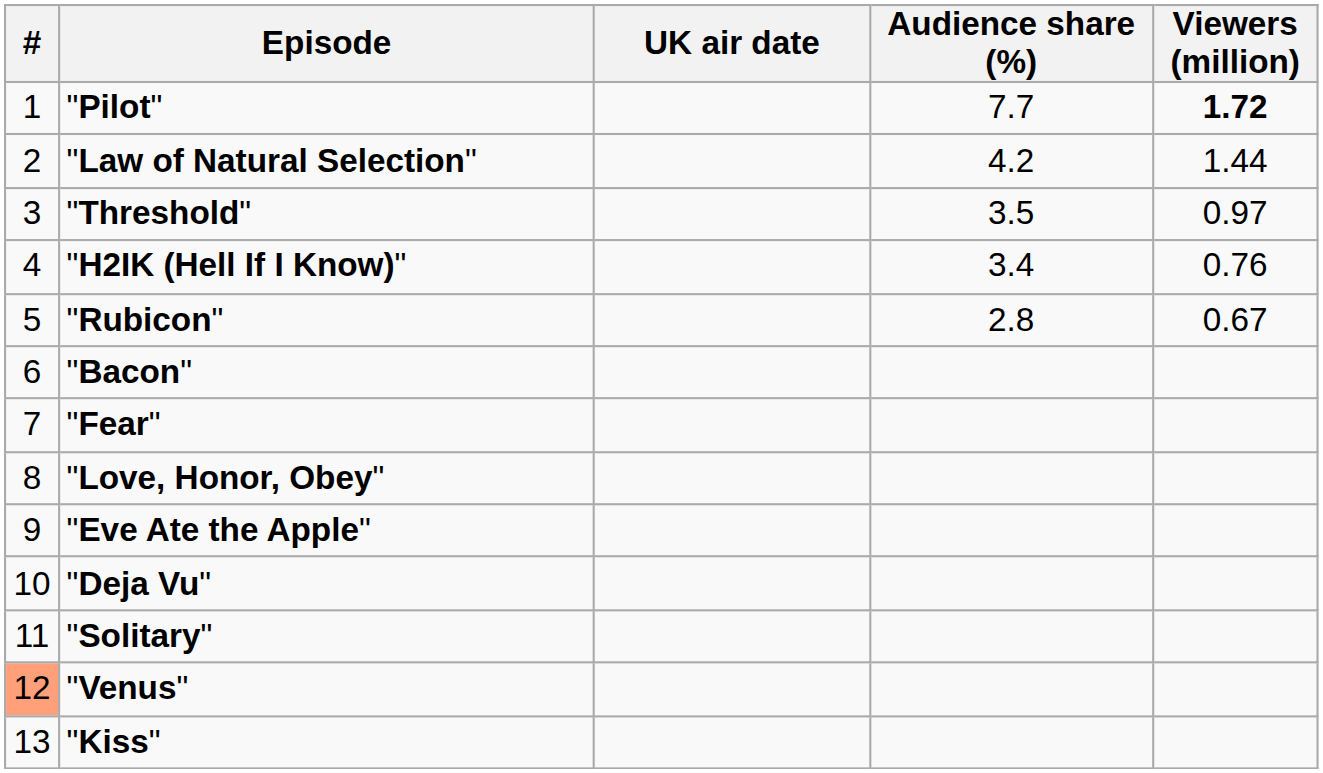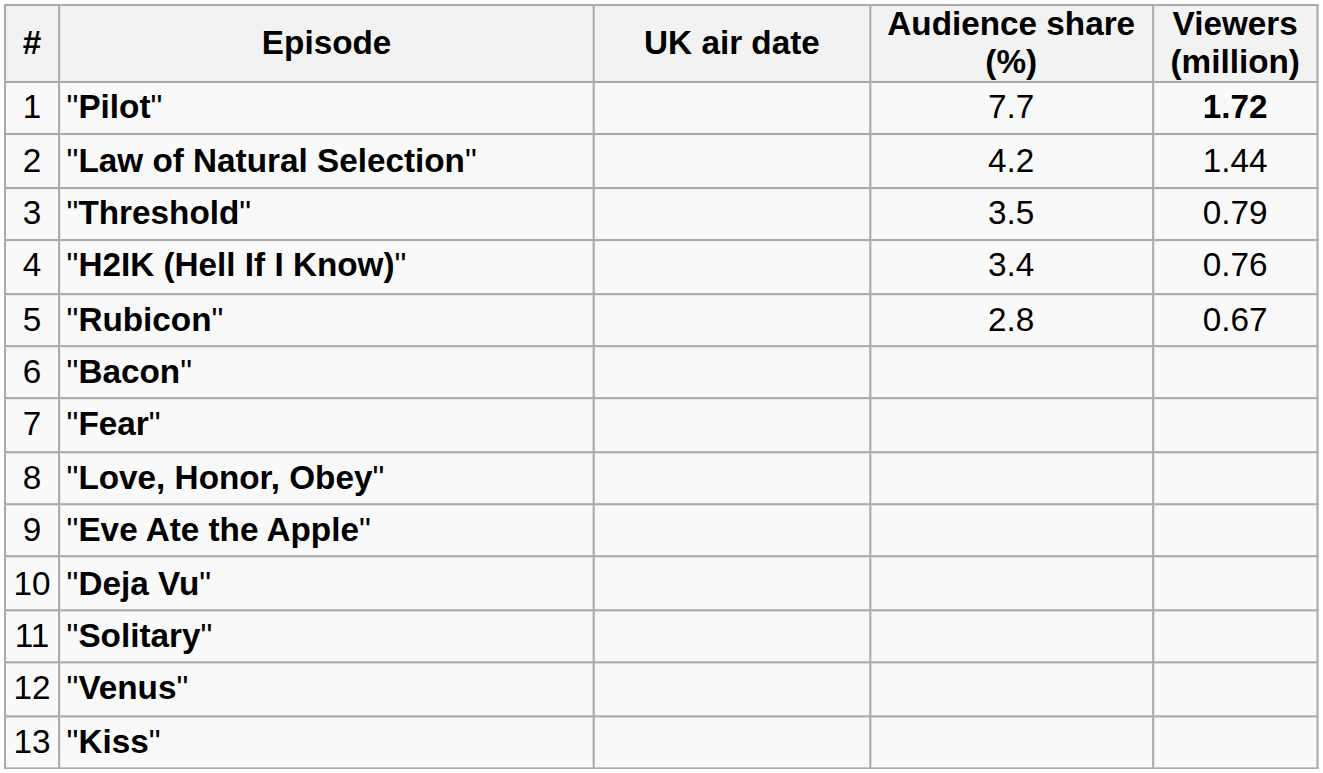"Threshold" | Viewers (million): 0.97 -> 0.79
"Venus" | #: lightsalmon background -> no background
